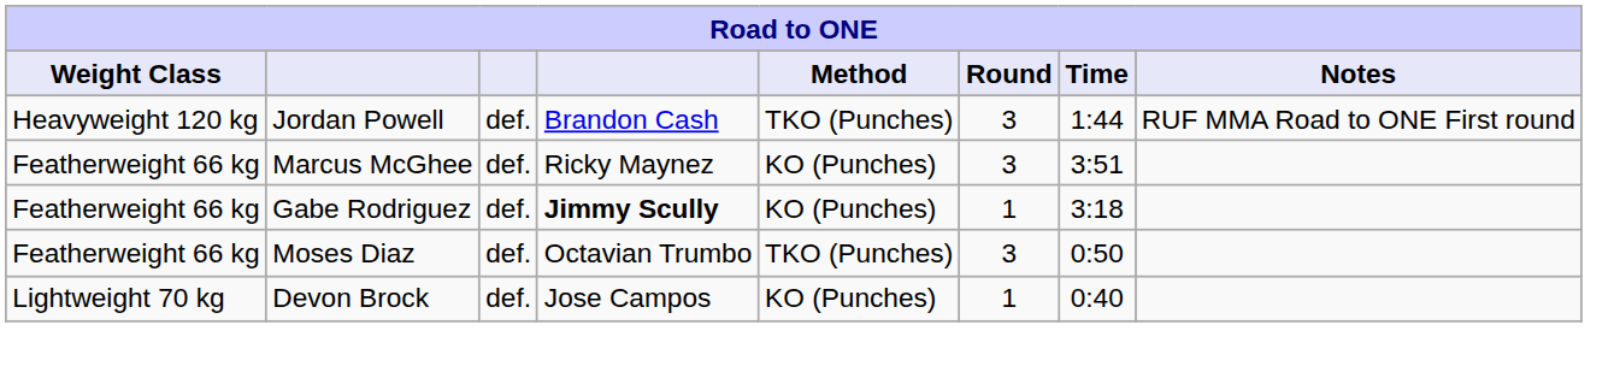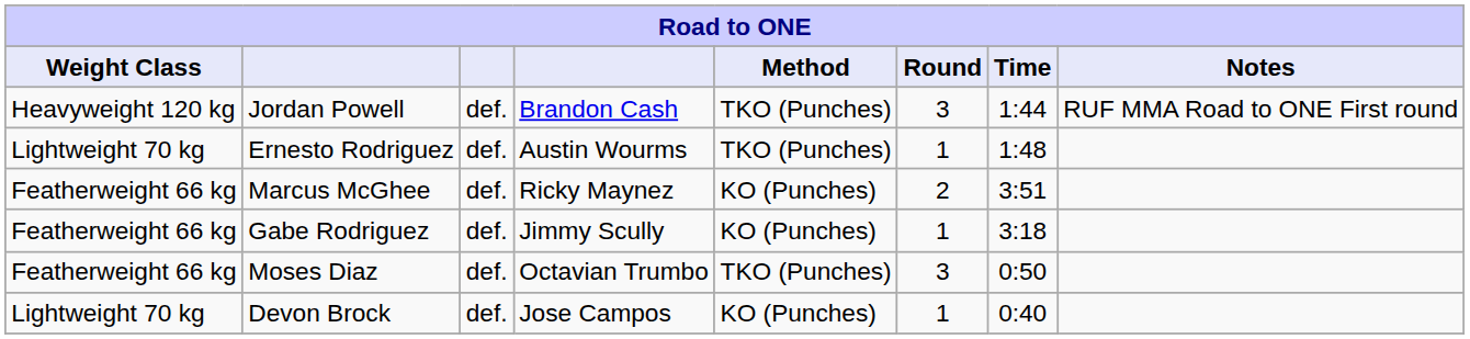+ row: Lightweight 70 kg | Ernesto Rodriguez | def. | Austin Wourms | TKO (Punches) | 1 | 1:48
Marcus McGhee | Round: 3 -> 2
Gabe Rodriguez | column 4: bold -> normal
